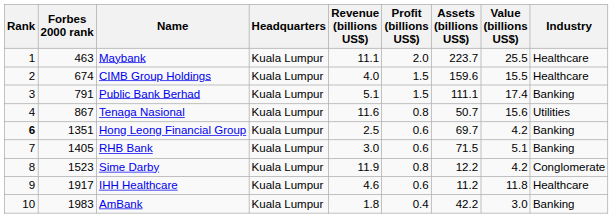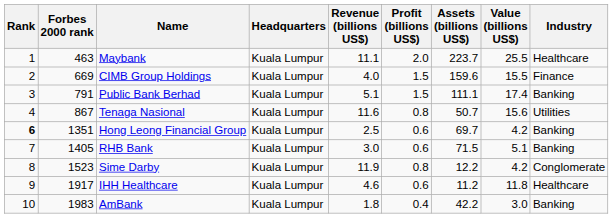CIMB Group Holdings | Forbes 2000 rank: 674 -> 669
CIMB Group Holdings | Industry: Healthcare -> Finance
